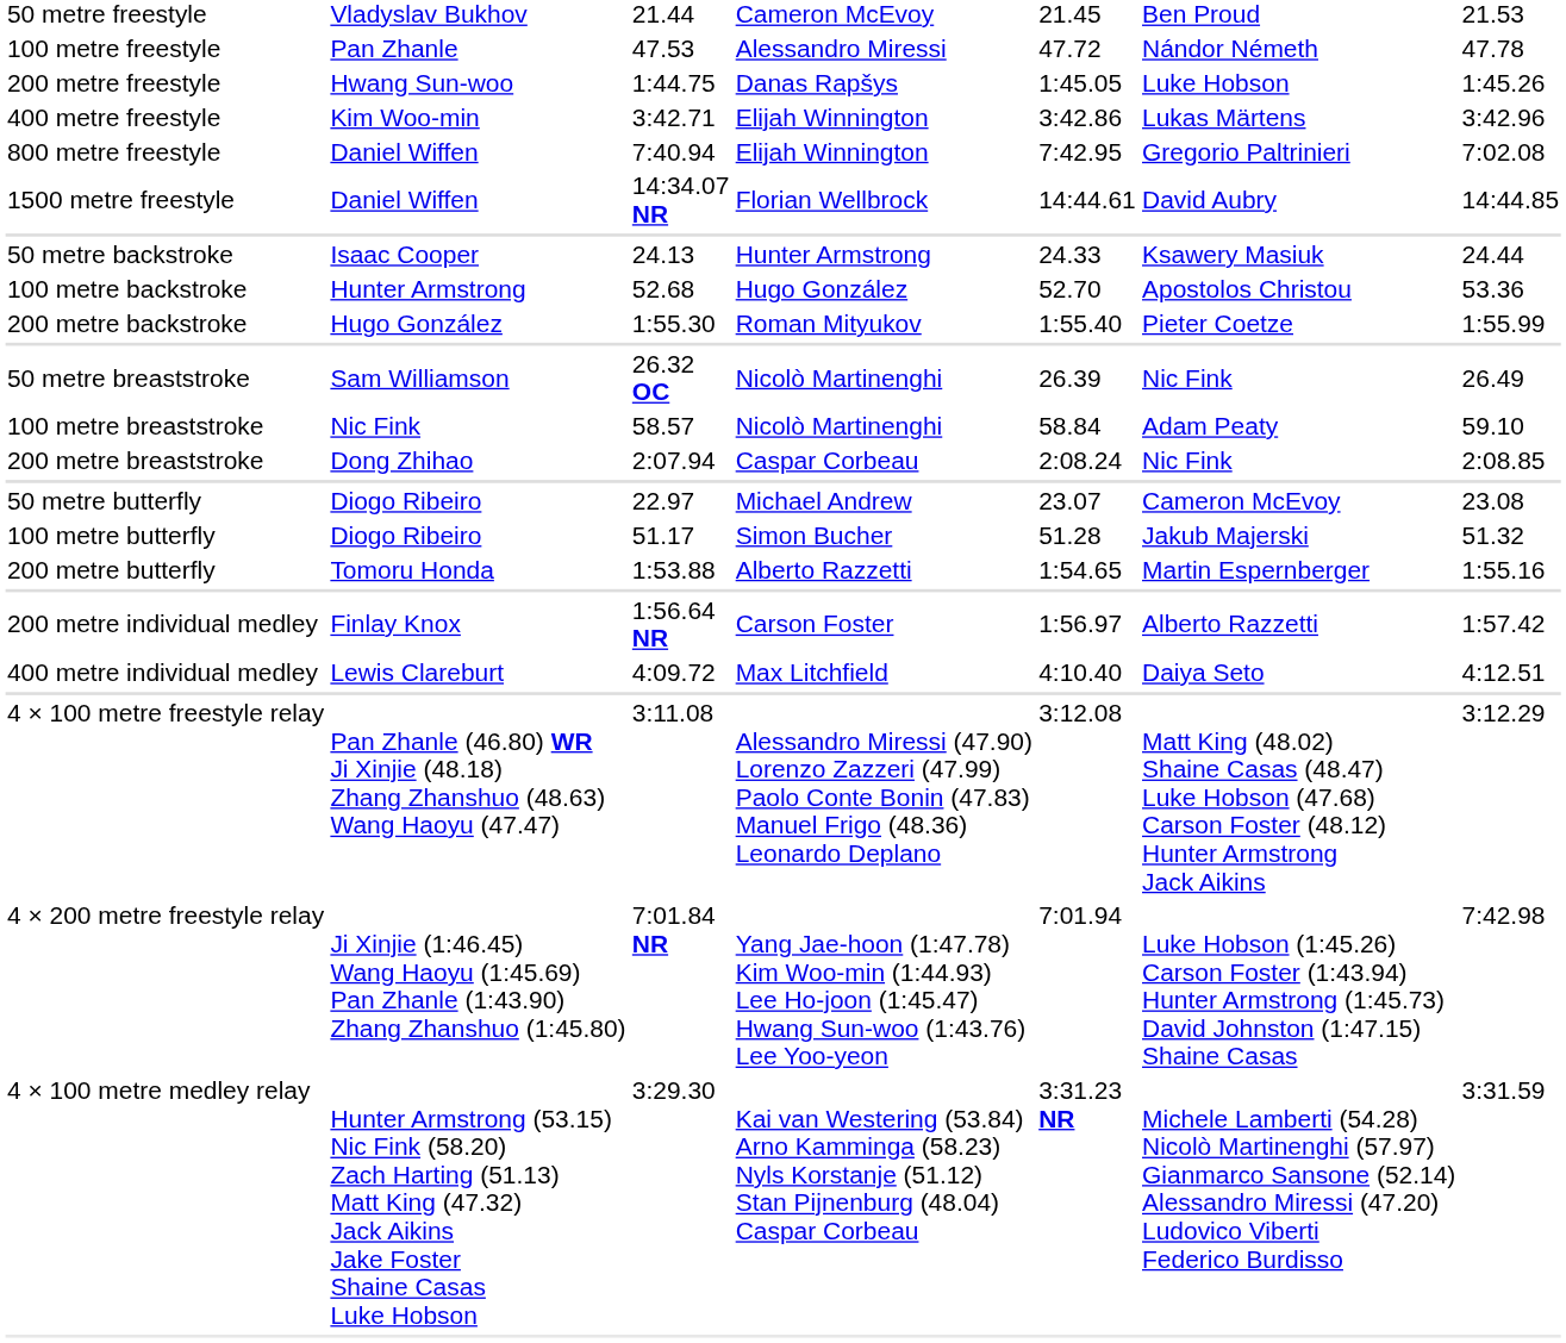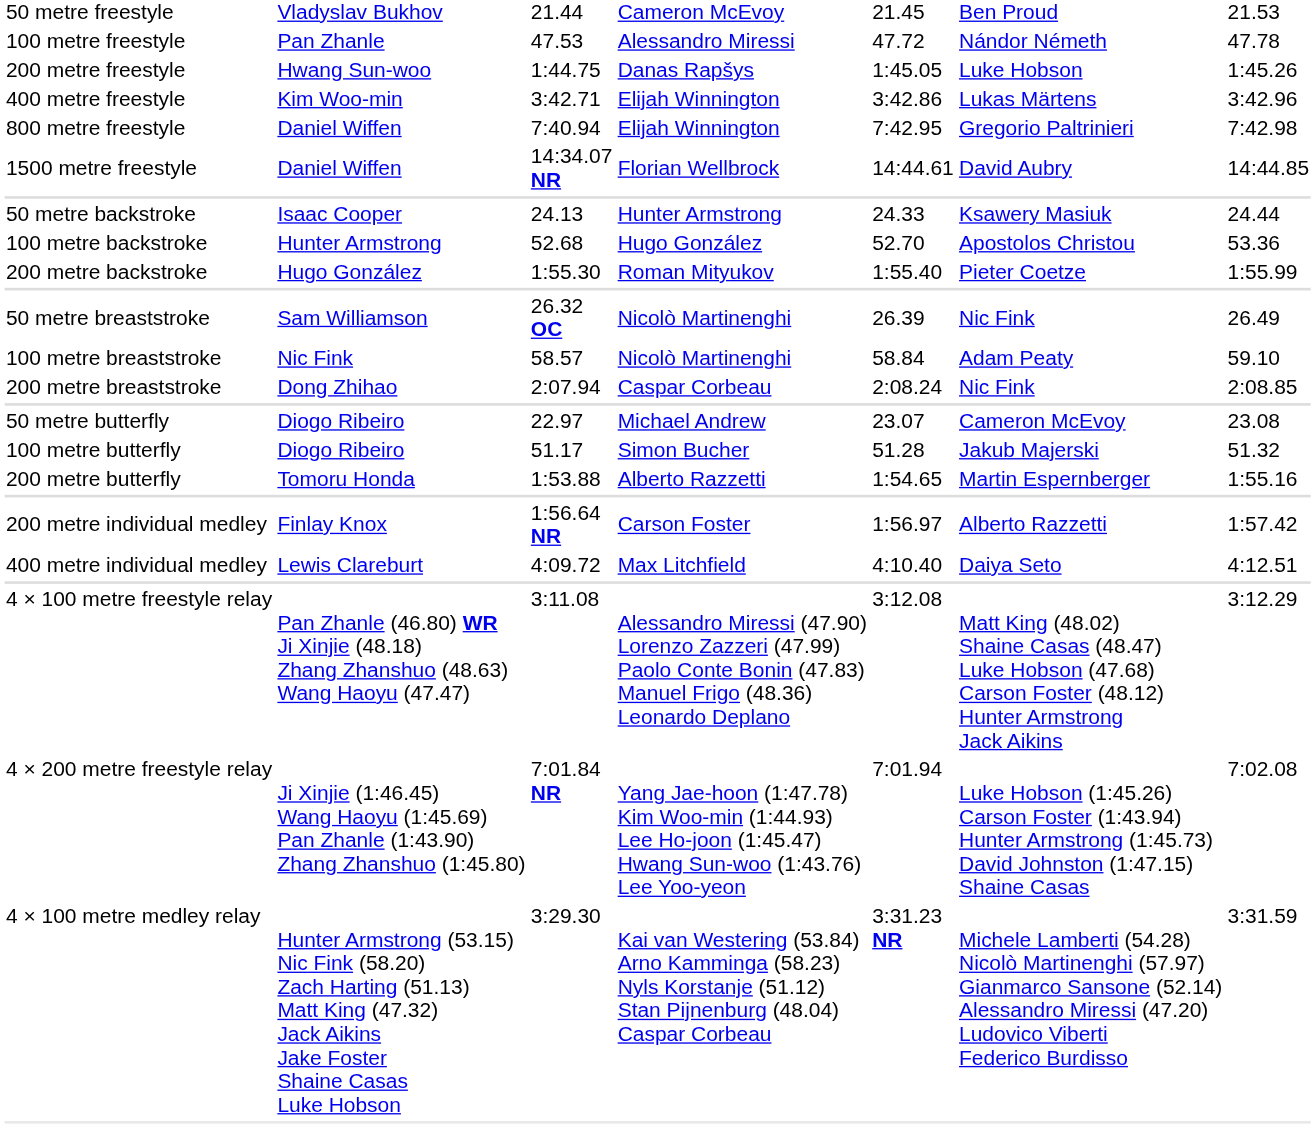800 metre freestyle | column 7: 7:02.08 -> 7:42.98
4 × 200 metre freestyle relay | column 7: 7:42.98 -> 7:02.08
